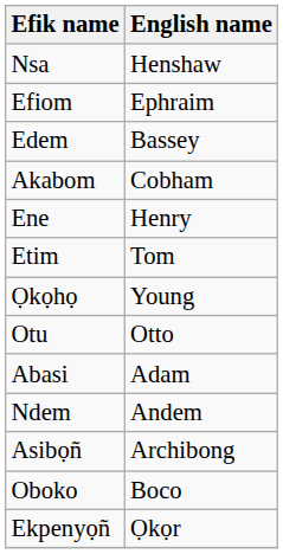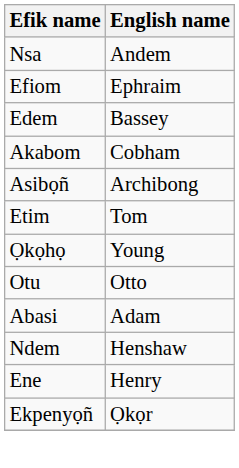Nsa | English name: Henshaw -> Andem
rows swapped: Asibọñ <-> Ene
Ndem | English name: Andem -> Henshaw
- row: Oboko | Boco
